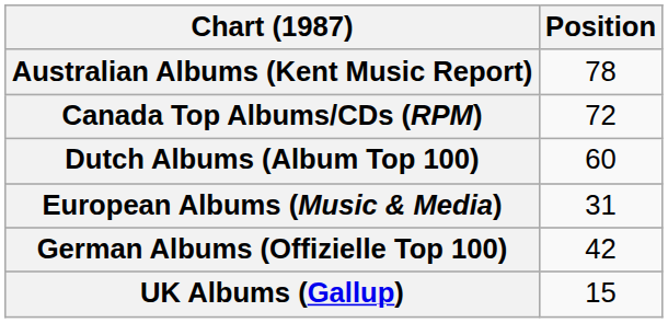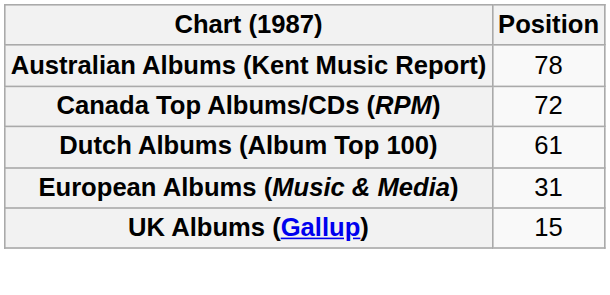Dutch Albums (Album Top 100) | Position: 60 -> 61
- row: German Albums (Offizielle Top 100) | 42
